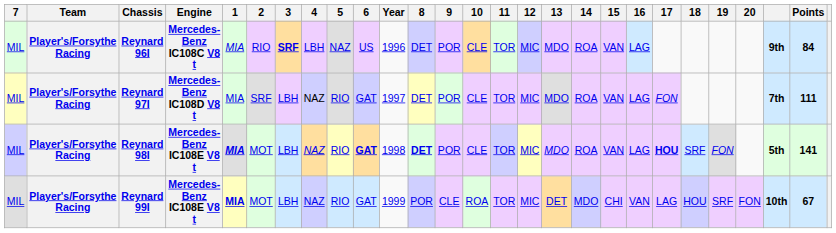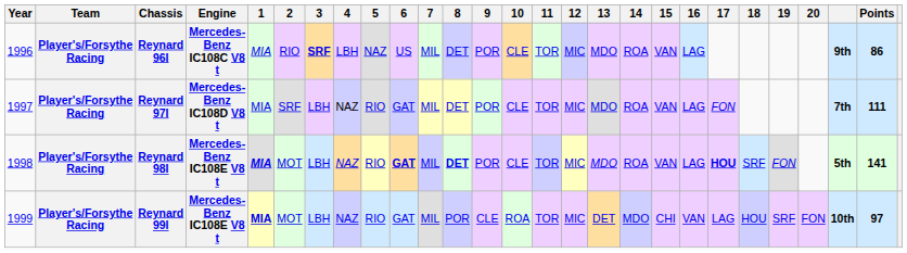columns swapped: Year <-> 7
Reynard 96I | Points: 84 -> 86
Reynard 99I | Points: 67 -> 97
